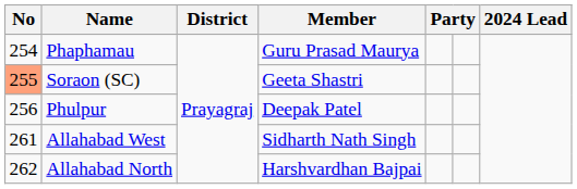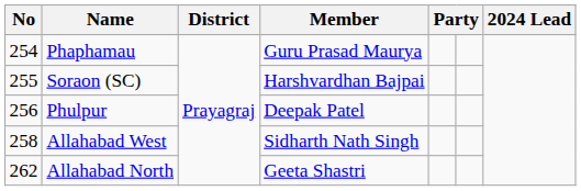Soraon (SC) | No: lightsalmon background -> no background
Soraon (SC) | Member: Geeta Shastri -> Harshvardhan Bajpai
Allahabad West | No: 261 -> 258
Allahabad North | Member: Harshvardhan Bajpai -> Geeta Shastri
